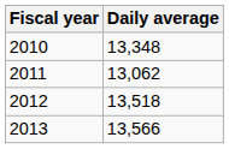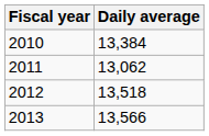2010 | Daily average: 13,348 -> 13,384
